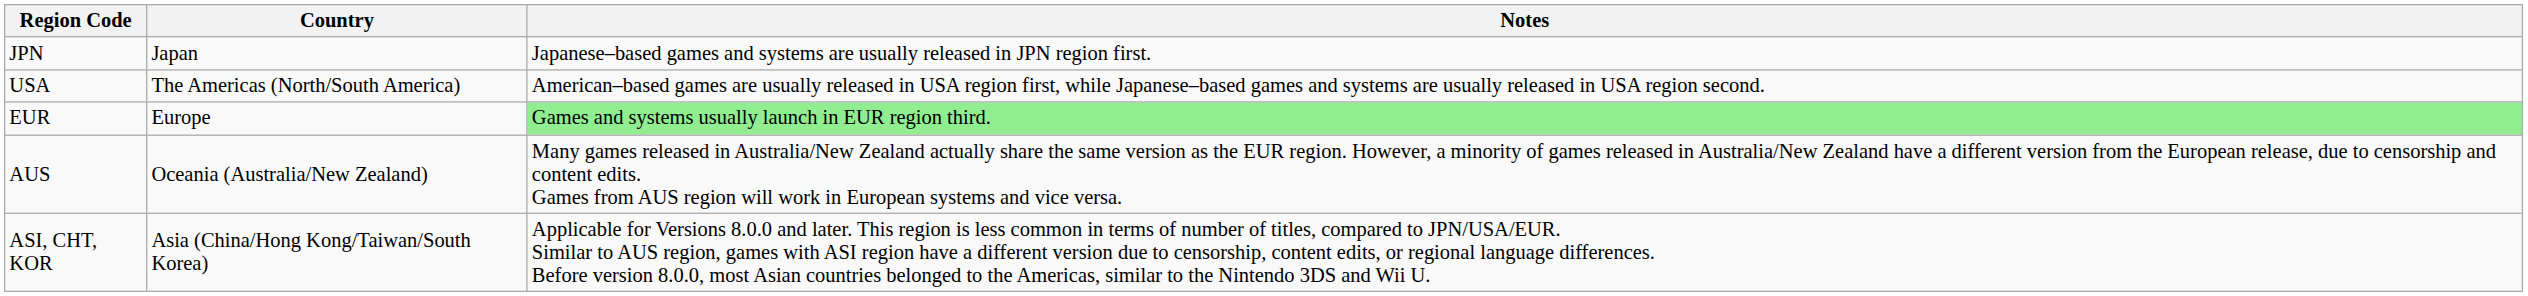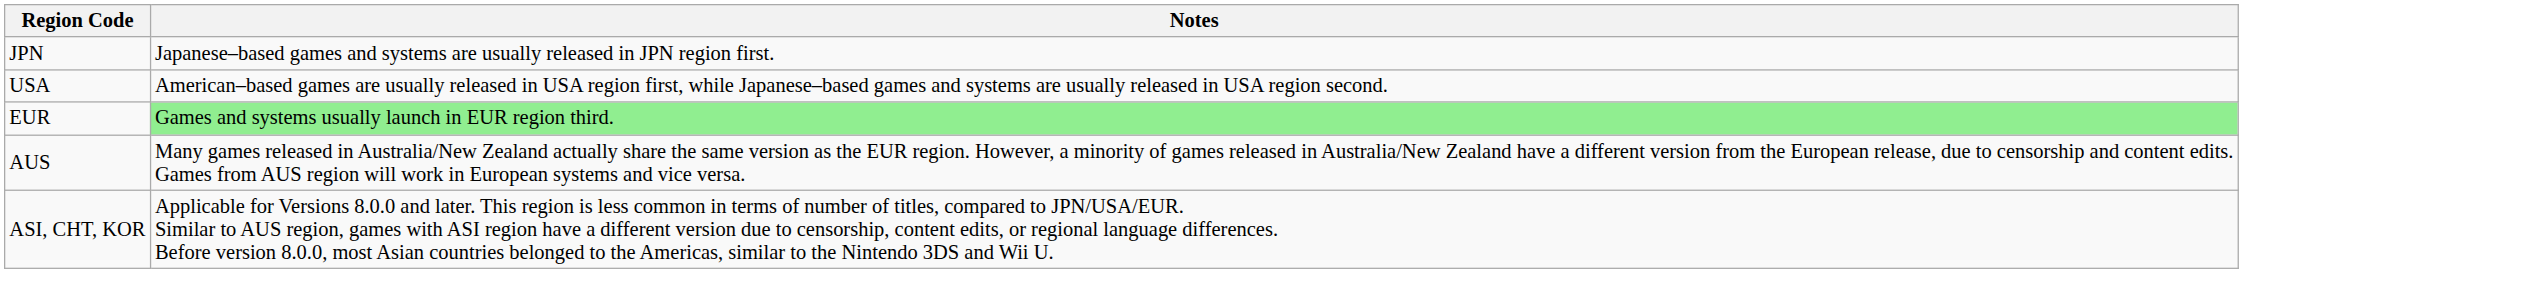- column: Country | Japan | The Americas (North/South America) | Europe | Oceania (Australia/New Zealand) | Asia (China/Hong Kong/Taiwan/South Korea)
